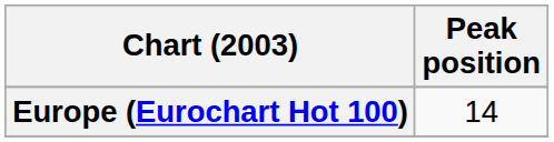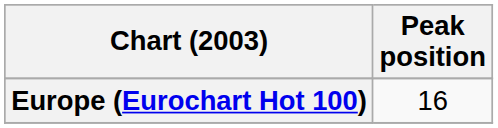Europe (Eurochart Hot 100) | Peak position: 14 -> 16
